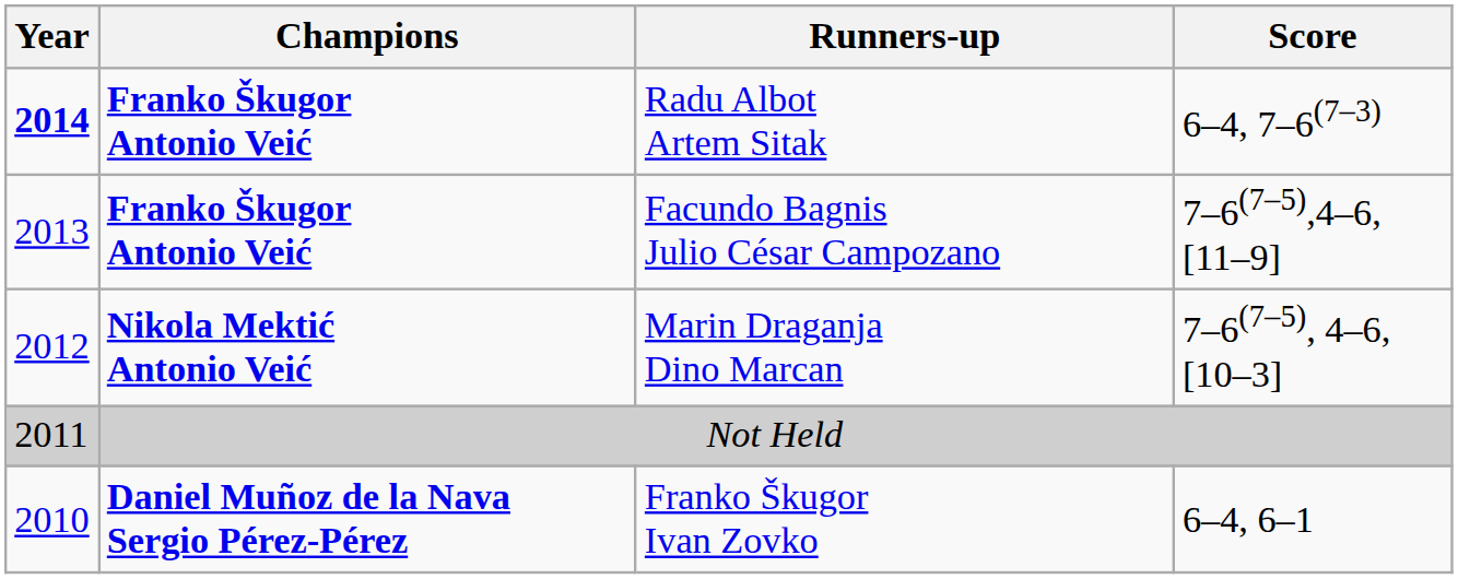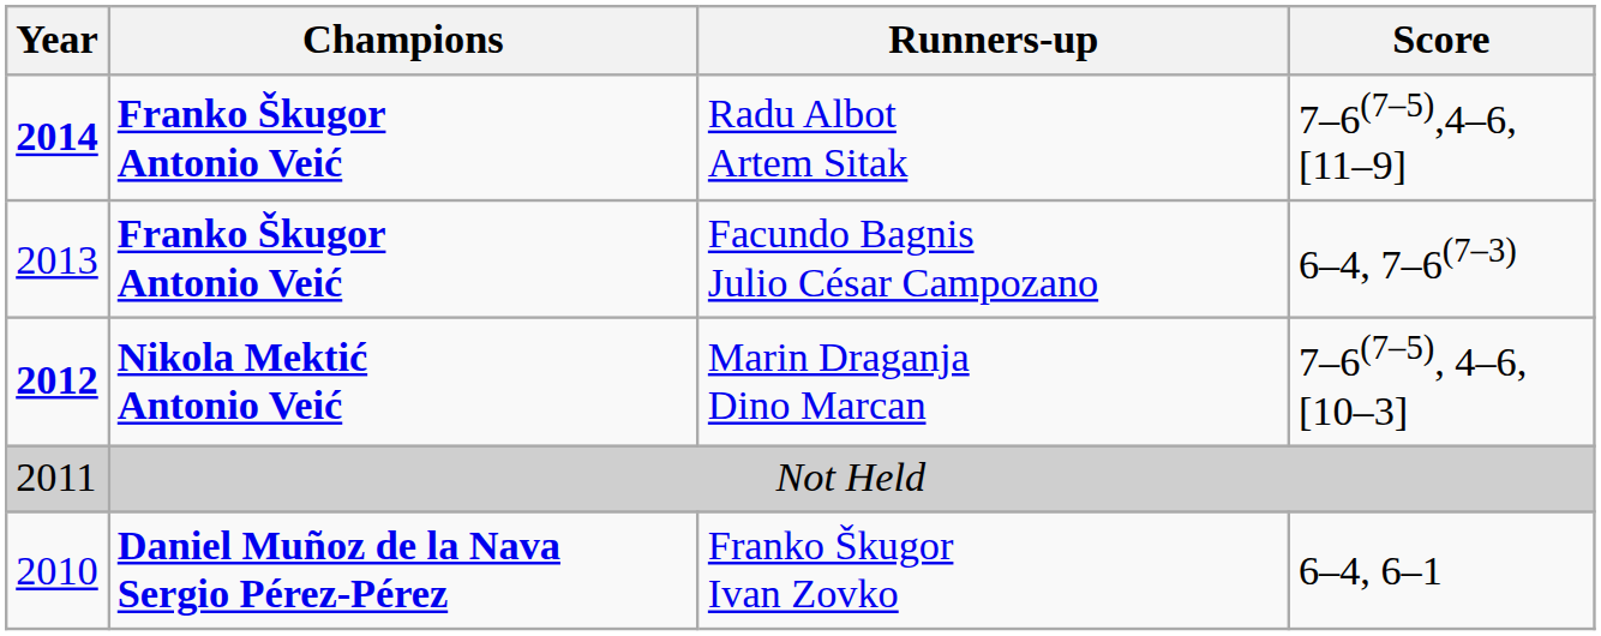Radu Albot Artem Sitak | Score: 6–4, 7–6(7–3) -> 7–6(7–5),4–6, [11–9]
Facundo Bagnis Julio César Campozano | Score: 7–6(7–5),4–6, [11–9] -> 6–4, 7–6(7–3)
Marin Draganja Dino Marcan | Year: normal -> bold
